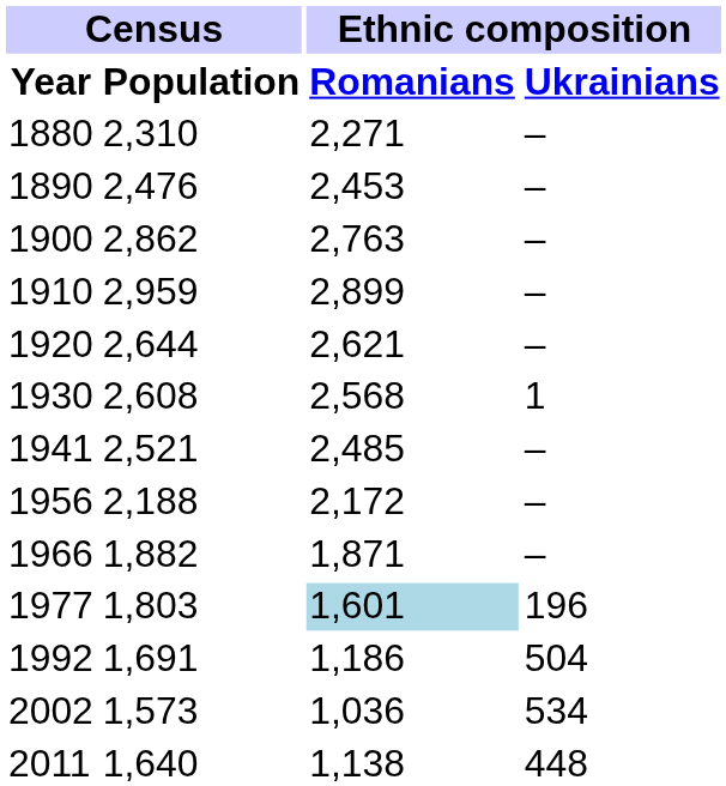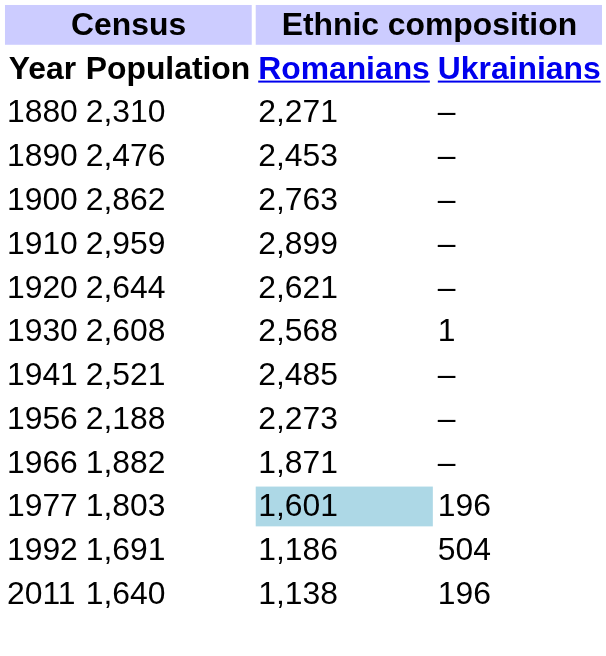1956 | Ethnic composition / Romanians: 2,172 -> 2,273
- row: 2002 | 1,573 | 1,036 | 534
2011 | Ethnic composition / Ukrainians: 448 -> 196
